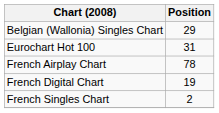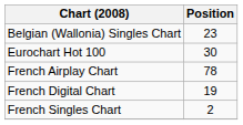Belgian (Wallonia) Singles Chart | Position: 29 -> 23
Eurochart Hot 100 | Position: 31 -> 30
